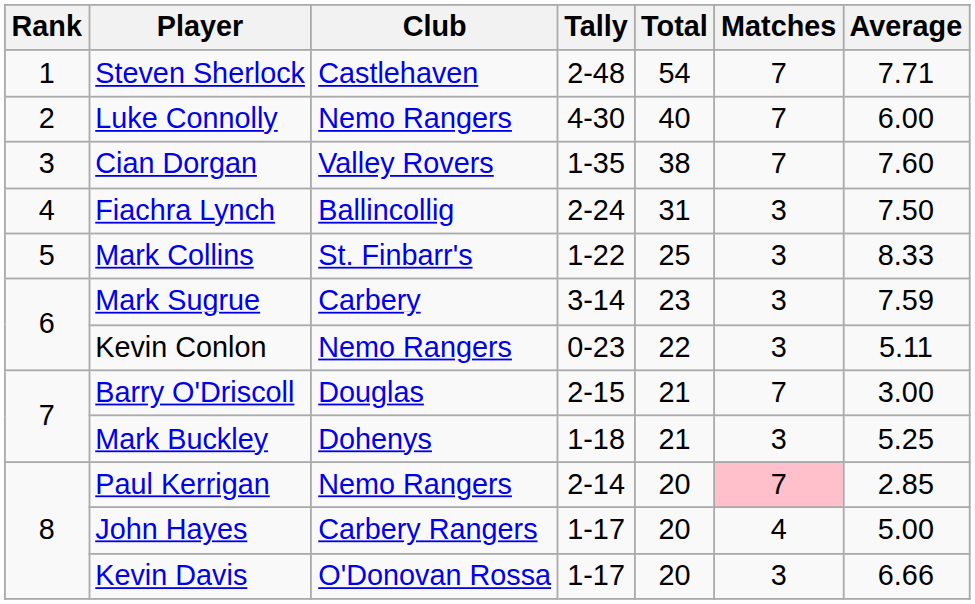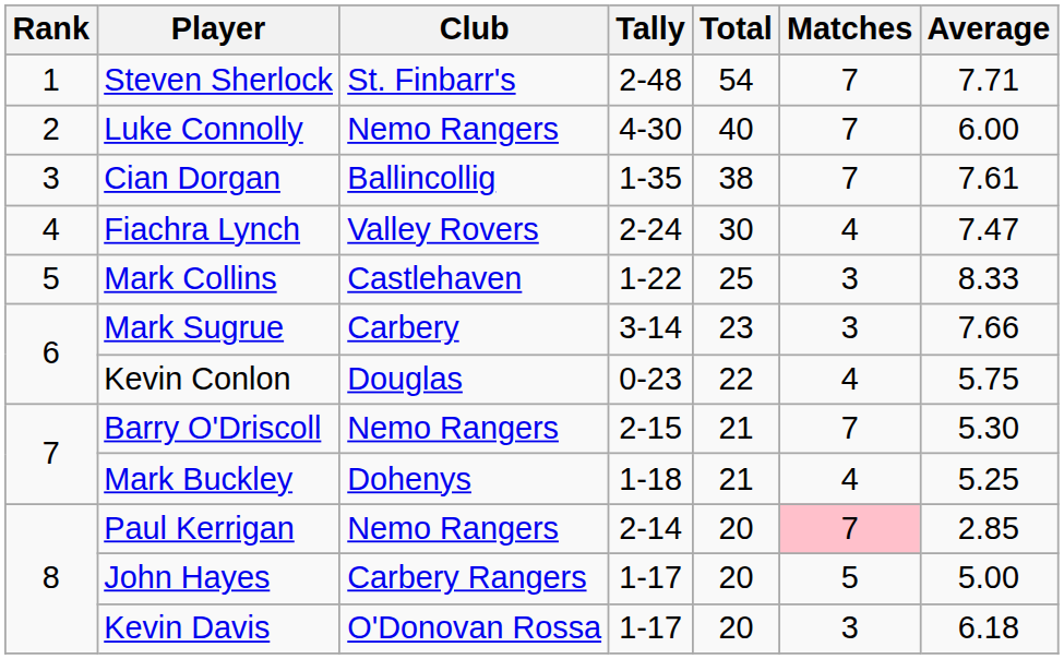Steven Sherlock | Club: Castlehaven -> St. Finbarr's
Cian Dorgan | Club: Valley Rovers -> Ballincollig
Cian Dorgan | Average: 7.60 -> 7.61
Fiachra Lynch | Club: Ballincollig -> Valley Rovers
Fiachra Lynch | Total: 31 -> 30
Fiachra Lynch | Matches: 3 -> 4
Fiachra Lynch | Average: 7.50 -> 7.47
Mark Collins | Club: St. Finbarr's -> Castlehaven
Mark Sugrue | Average: 7.59 -> 7.66
Kevin Conlon | Club: Nemo Rangers -> Douglas
Kevin Conlon | Matches: 3 -> 4
Kevin Conlon | Average: 5.11 -> 5.75
Barry O'Driscoll | Club: Douglas -> Nemo Rangers
Barry O'Driscoll | Average: 3.00 -> 5.30
Mark Buckley | Matches: 3 -> 4
John Hayes | Matches: 4 -> 5
Kevin Davis | Average: 6.66 -> 6.18
